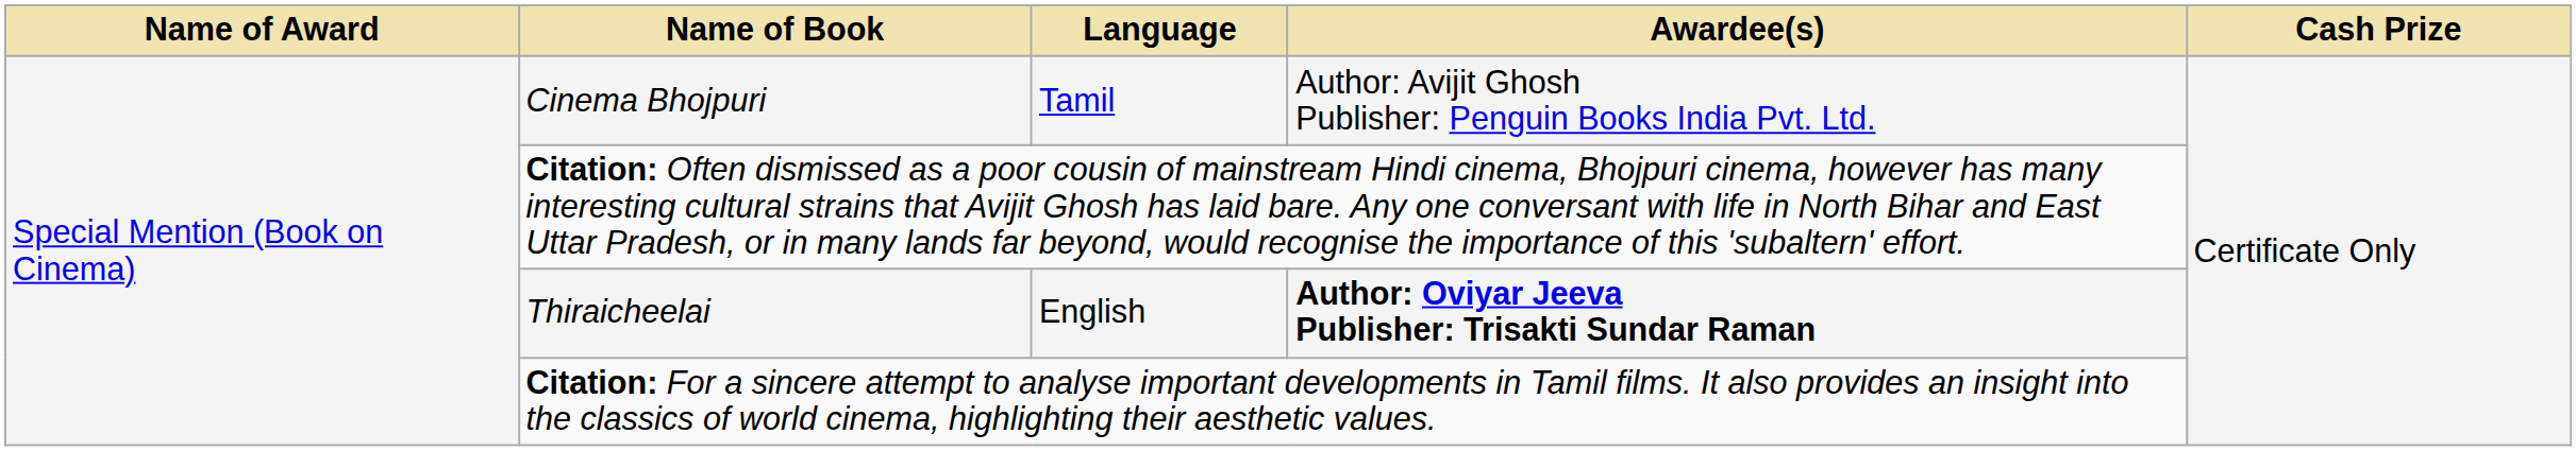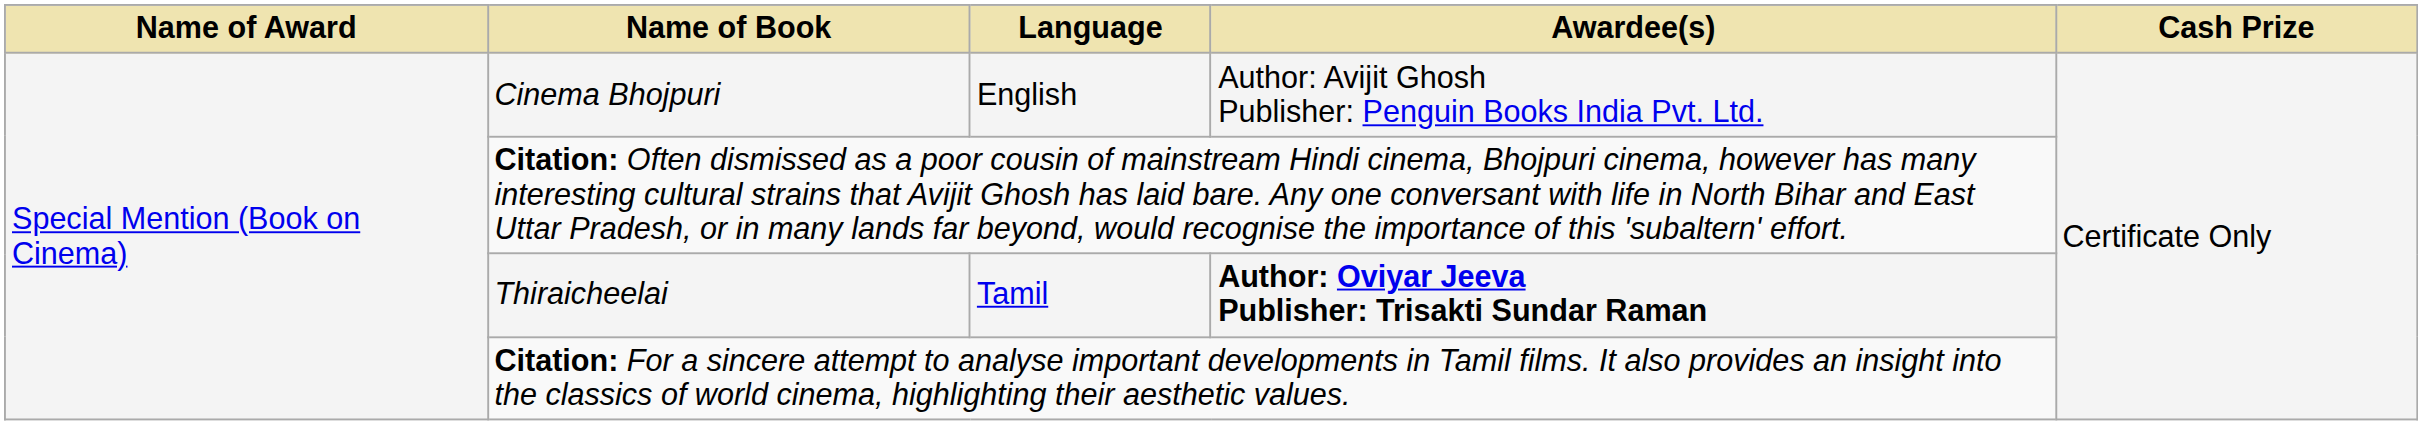Cinema Bhojpuri | Language: Tamil -> English
Thiraicheelai | Language: English -> Tamil
